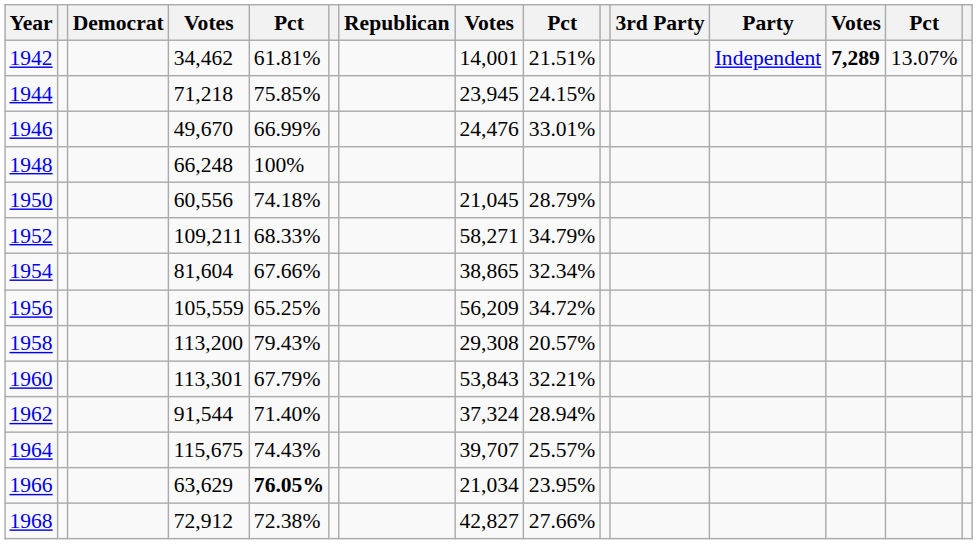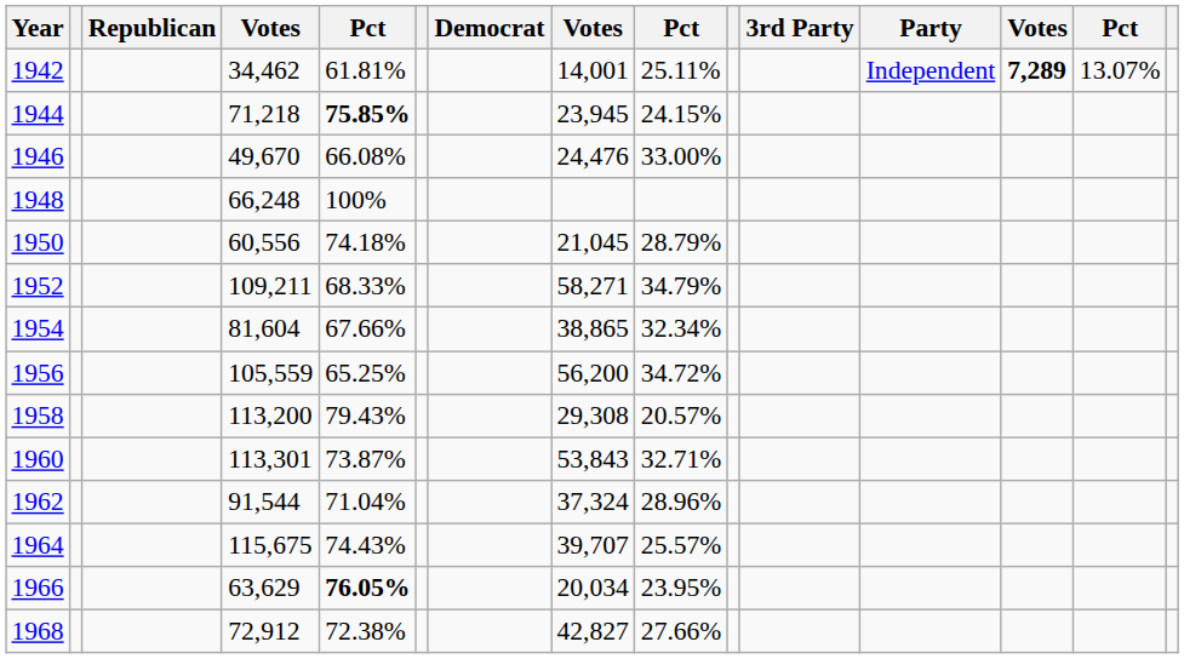columns swapped: Democrat <-> Republican
1942 | column 9: 21.51% -> 25.11%
1944 | column 5: normal -> bold
1946 | column 5: 66.99% -> 66.08%
1946 | column 9: 33.01% -> 33.00%
1956 | column 8: 56,209 -> 56,200
1960 | column 5: 67.79% -> 73.87%
1960 | column 9: 32.21% -> 32.71%
1962 | column 5: 71.40% -> 71.04%
1962 | column 9: 28.94% -> 28.96%
1966 | column 8: 21,034 -> 20,034
